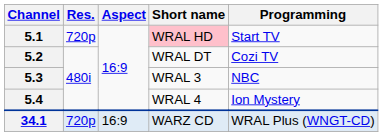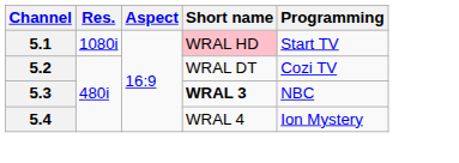5.1 | Res.: 720p -> 1080i
5.3 | Short name: normal -> bold
- row: 34.1 | 720p | 16:9 | WARZ CD | WRAL Plus (WNGT-CD)
